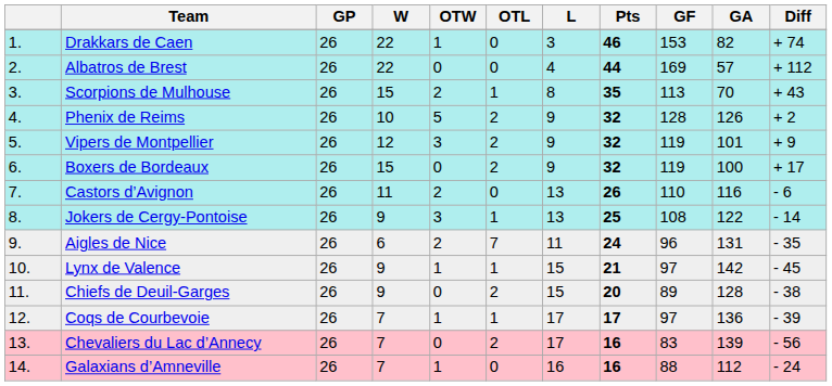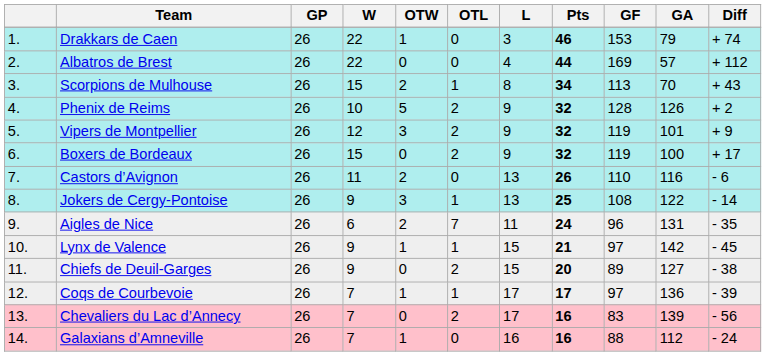Drakkars de Caen | GA: 82 -> 79
Scorpions de Mulhouse | Pts: 35 -> 34
Chiefs de Deuil-Garges | GA: 128 -> 127
